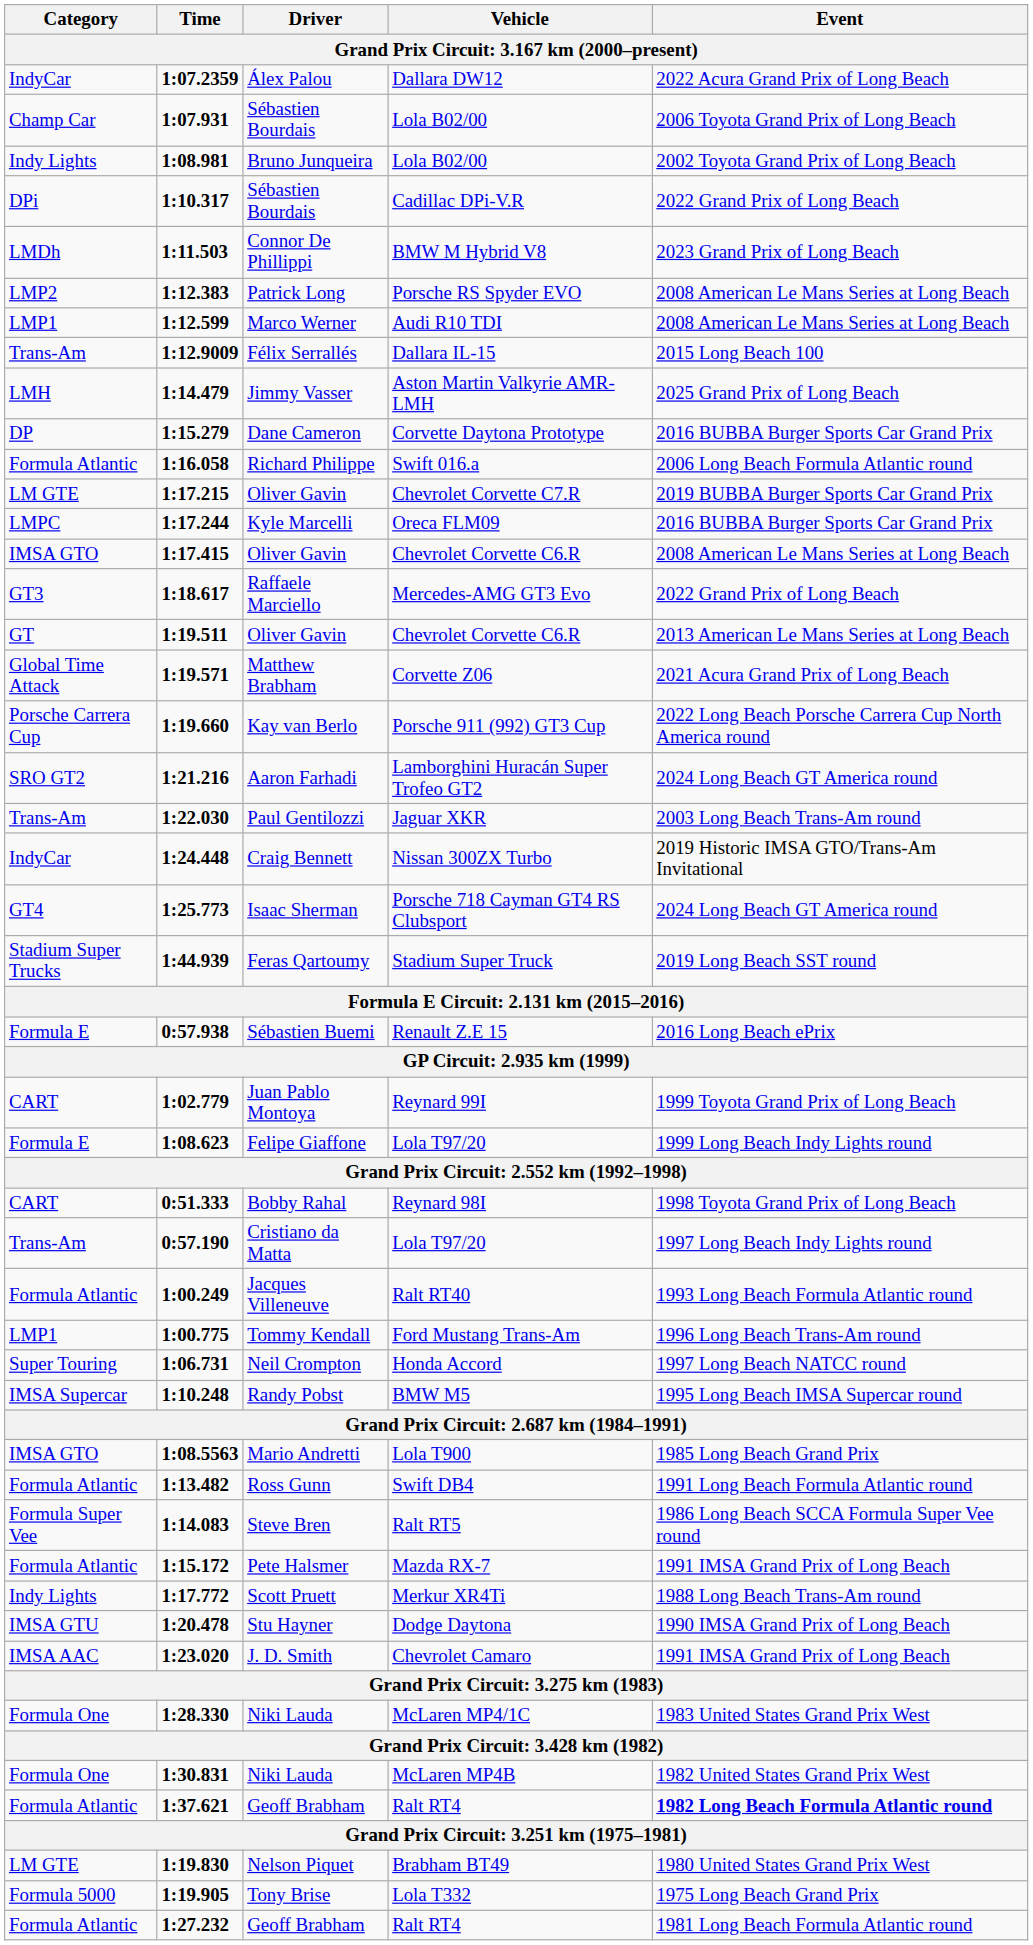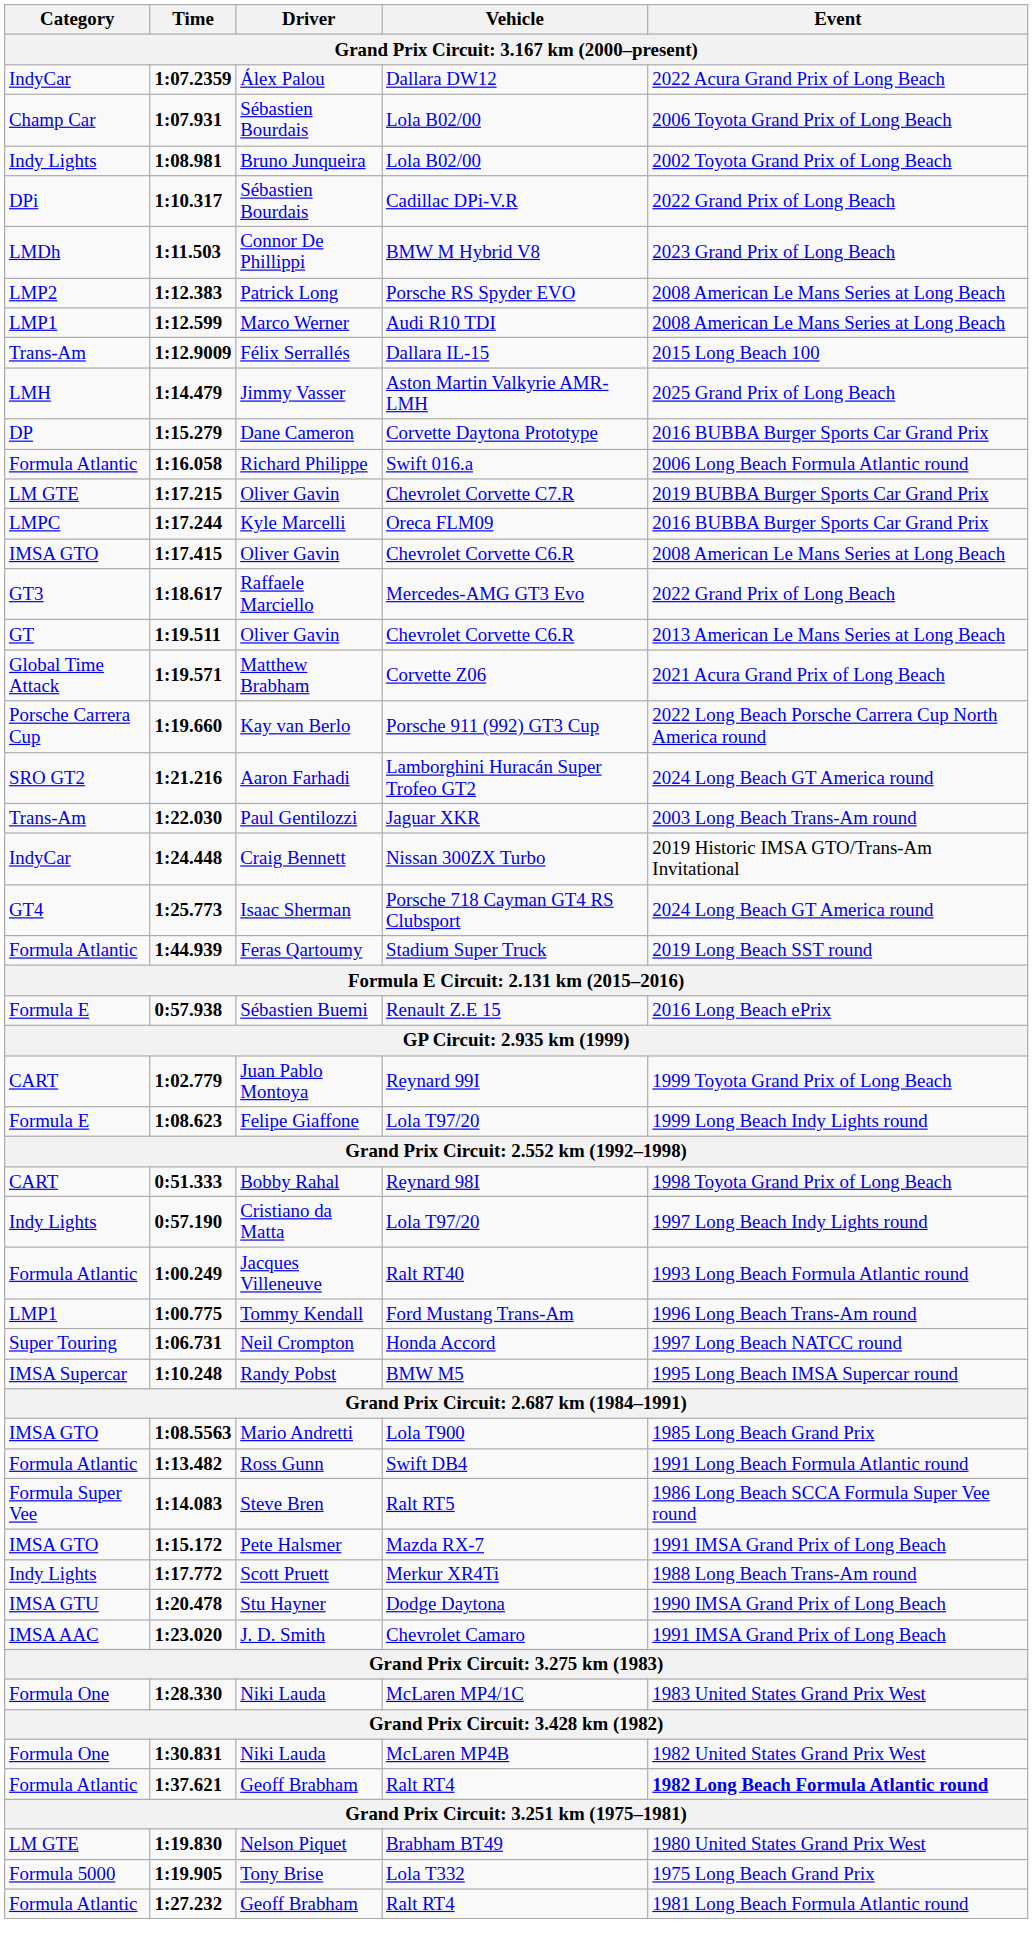Stadium Super Truck | Category: Stadium Super Trucks -> Formula Atlantic
0:57.190 / Lola T97/20 | Category: Trans-Am -> Indy Lights
Mazda RX-7 | Category: Formula Atlantic -> IMSA GTO
